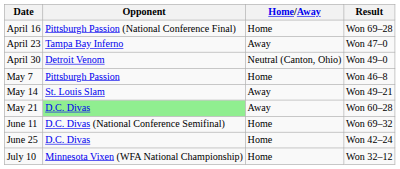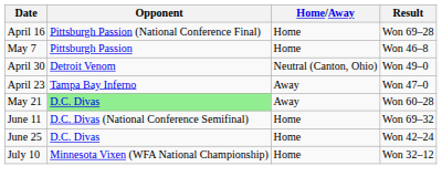rows swapped: April 23 <-> May 7
- row: May 14 | St. Louis Slam | Away | Won 49–21
